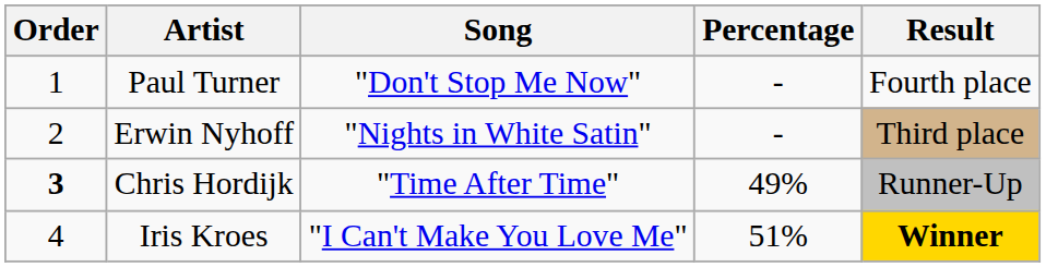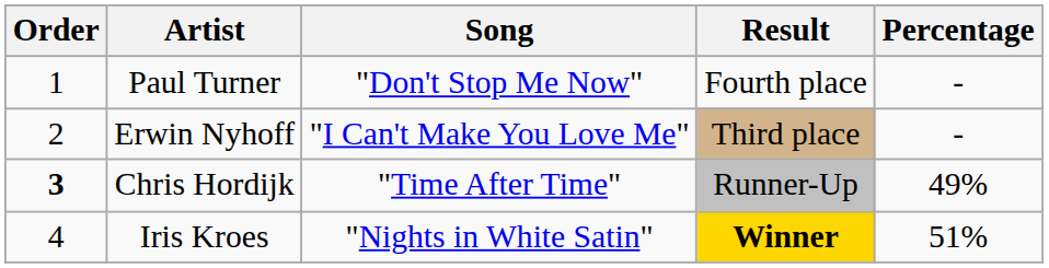columns swapped: Percentage <-> Result
Erwin Nyhoff | Song: "Nights in White Satin" -> "I Can't Make You Love Me"
Iris Kroes | Song: "I Can't Make You Love Me" -> "Nights in White Satin"
